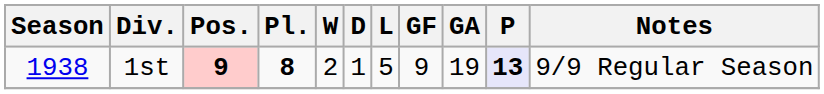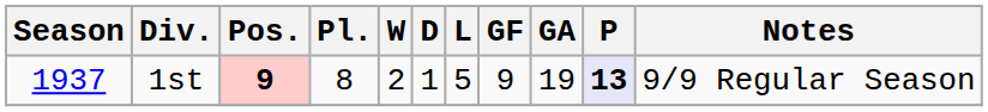1st | Season: 1938 -> 1937
1st | Pl.: bold -> normal
